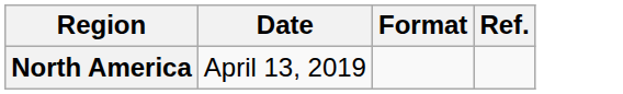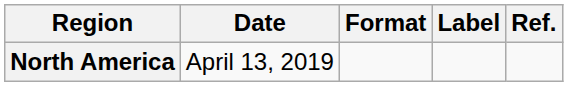+ column: Label
